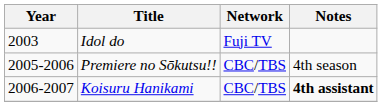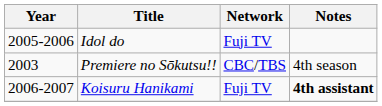Idol do | Year: 2003 -> 2005-2006
Premiere no Sōkutsu!! | Year: 2005-2006 -> 2003
Koisuru Hanikami | Network: CBC/TBS -> Fuji TV
